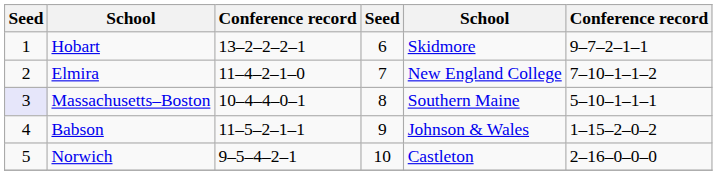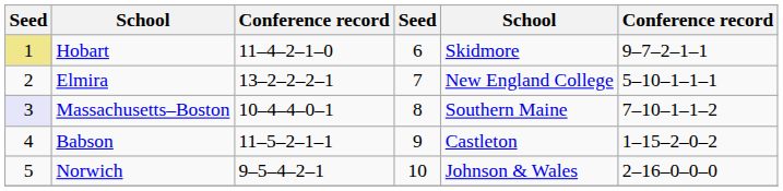Hobart | column 1: no background -> khaki background
Hobart | column 3: 13–2–2–2–1 -> 11–4–2–1–0
Elmira | column 3: 11–4–2–1–0 -> 13–2–2–2–1
Elmira | column 6: 7–10–1–1–2 -> 5–10–1–1–1
Massachusetts–Boston | column 6: 5–10–1–1–1 -> 7–10–1–1–2
Babson | column 5: Johnson & Wales -> Castleton
Norwich | column 5: Castleton -> Johnson & Wales
